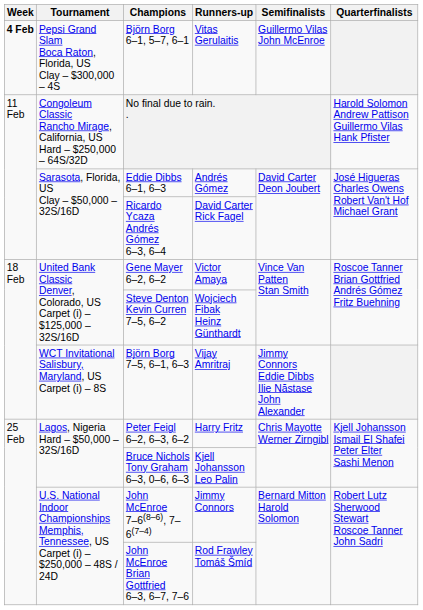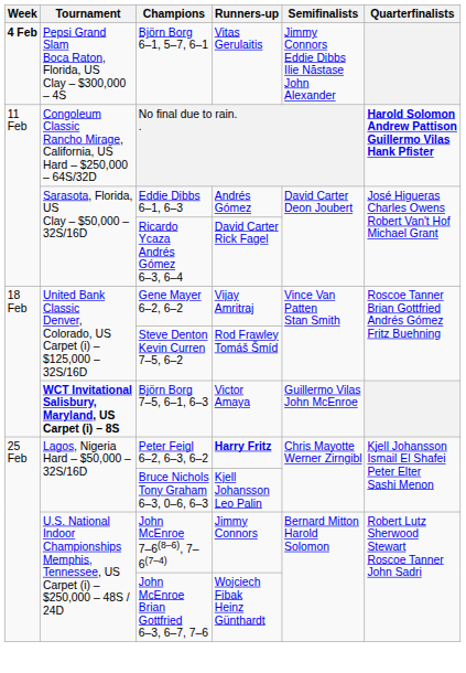Björn Borg 6–1, 5–7, 6–1 | Semifinalists: Guillermo Vilas John McEnroe -> Jimmy Connors Eddie Dibbs Ilie Năstase John Alexander
No final due to rain. . | Quarterfinalists: normal -> bold
Gene Mayer 6–2, 6–2 | Runners-up: Victor Amaya -> Vijay Amritraj
Steve Denton Kevin Curren 7–5, 6–2 | Runners-up: Wojciech Fibak Heinz Günthardt -> Rod Frawley Tomáš Šmíd
Björn Borg 7–5, 6–1, 6–3 | Tournament: normal -> bold
Björn Borg 7–5, 6–1, 6–3 | Runners-up: Vijay Amritraj -> Victor Amaya
Björn Borg 7–5, 6–1, 6–3 | Semifinalists: Jimmy Connors Eddie Dibbs Ilie Năstase John Alexander -> Guillermo Vilas John McEnroe
Peter Feigl 6–2, 6–3, 6–2 | Runners-up: normal -> bold
John McEnroe Brian Gottfried 6–3, 6–7, 7–6 | Runners-up: Rod Frawley Tomáš Šmíd -> Wojciech Fibak Heinz Günthardt
